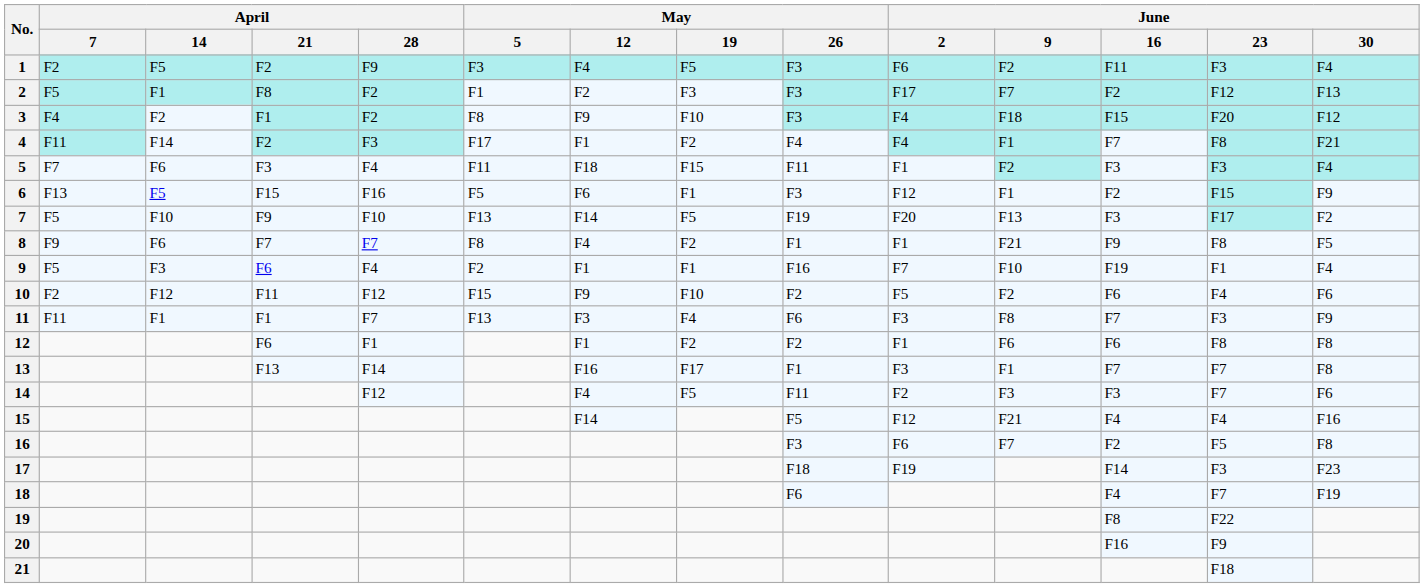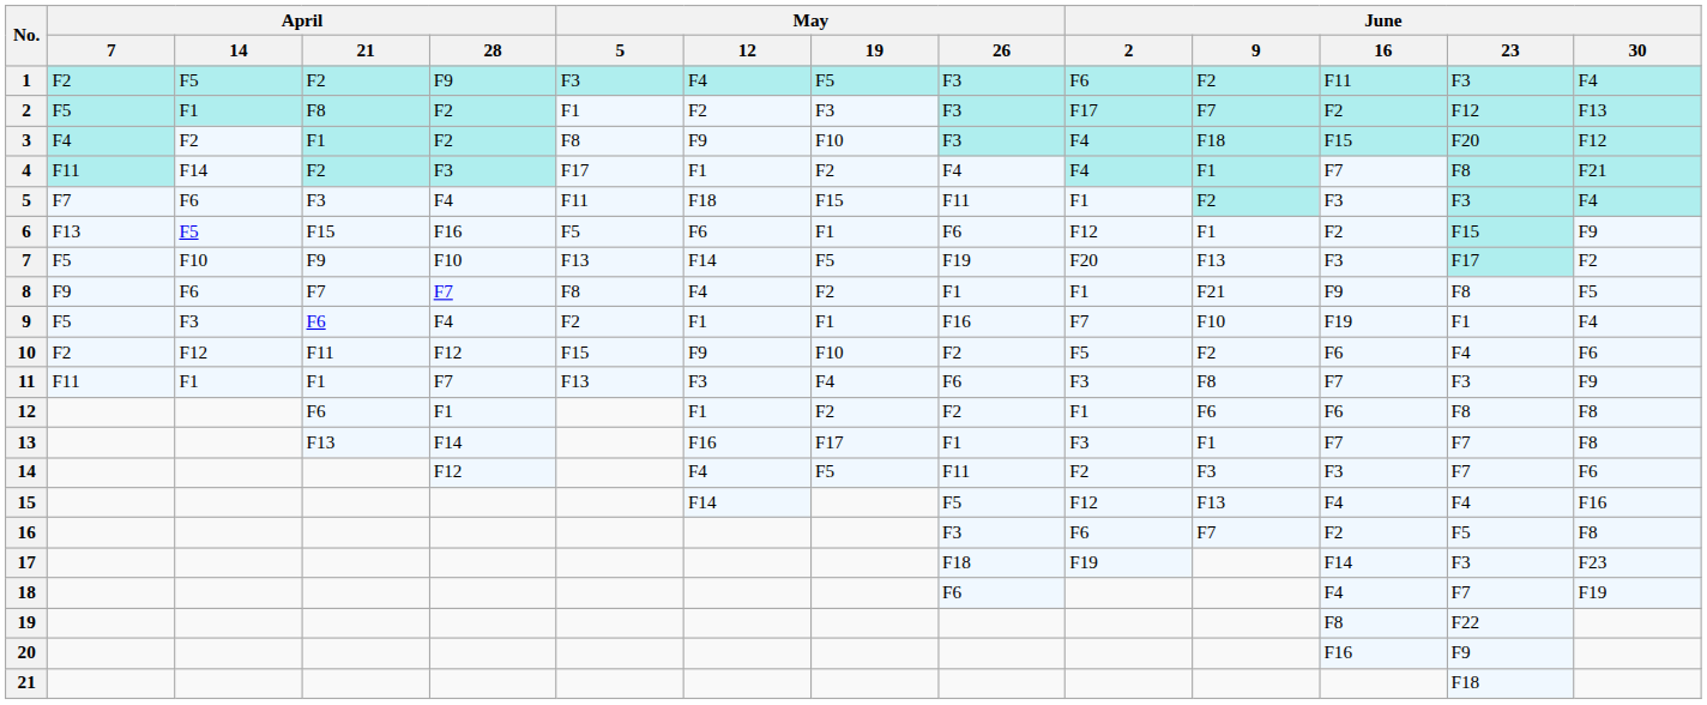6 | May / 26: F3 -> F6
15 | June / 9: F21 -> F13
